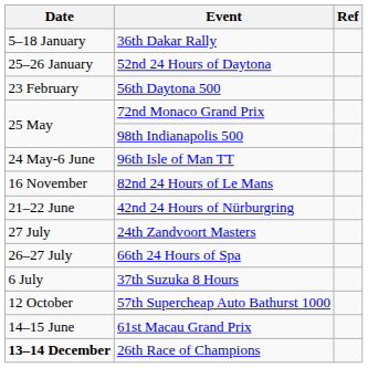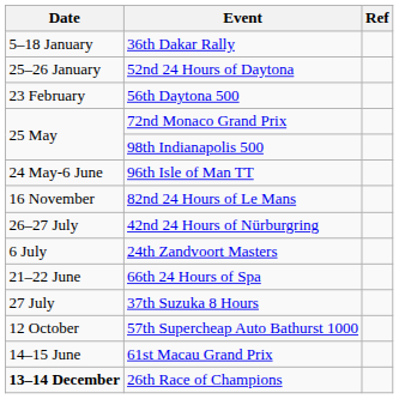42nd 24 Hours of Nürburgring | Date: 21–22 June -> 26–27 July
24th Zandvoort Masters | Date: 27 July -> 6 July
66th 24 Hours of Spa | Date: 26–27 July -> 21–22 June
37th Suzuka 8 Hours | Date: 6 July -> 27 July
